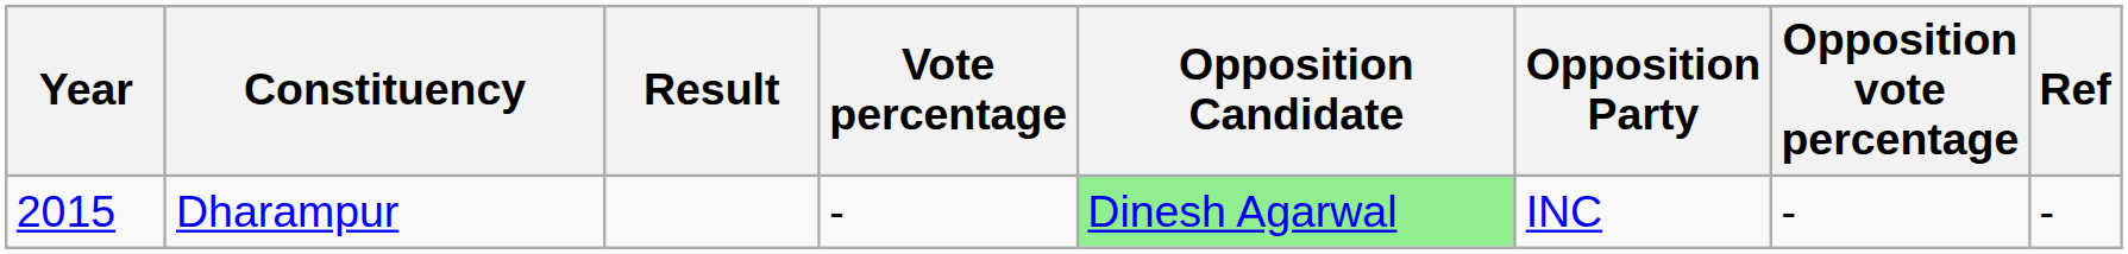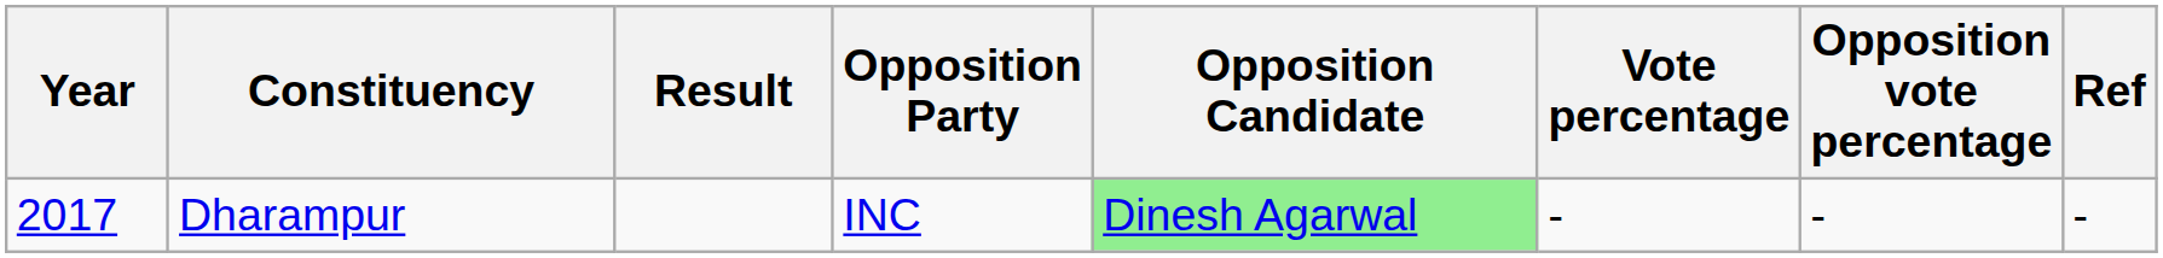columns swapped: Vote percentage <-> Opposition Party
Dharampur | Year: 2015 -> 2017
